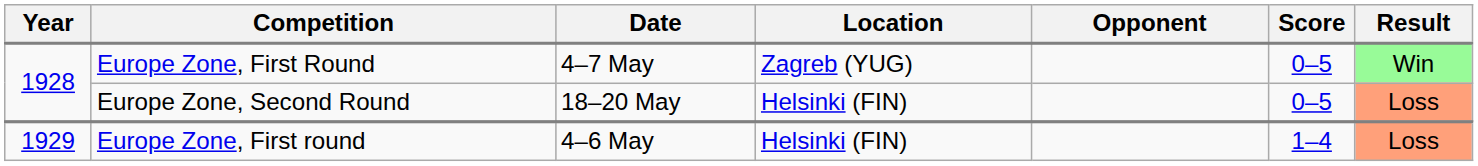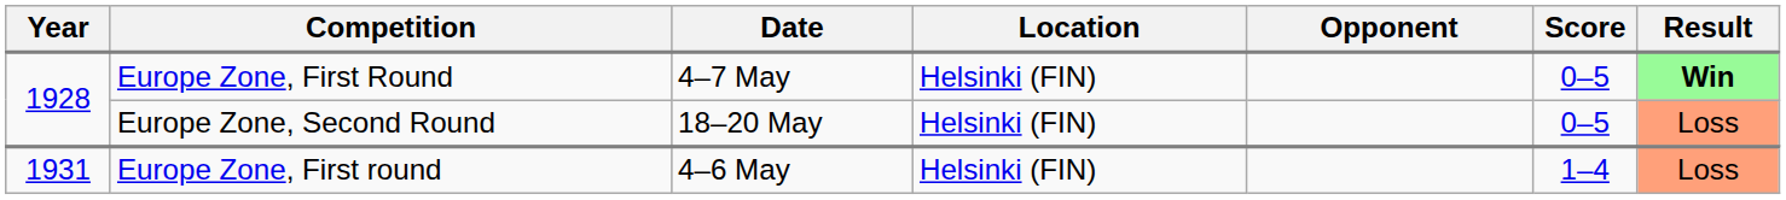Europe Zone, First Round | Location: Zagreb (YUG) -> Helsinki (FIN)
Europe Zone, First Round | Result: normal -> bold
Europe Zone, First round | Year: 1929 -> 1931
